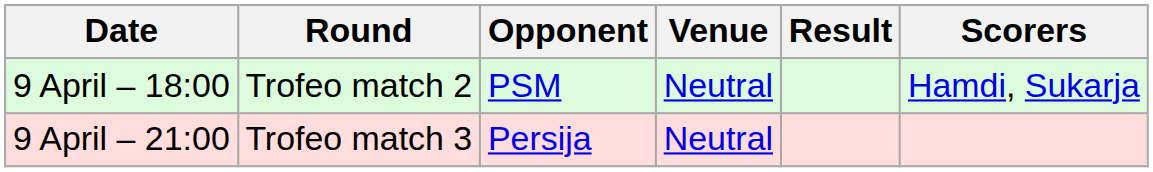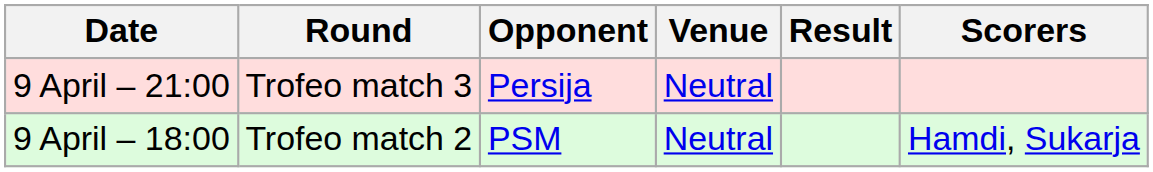rows swapped: 9 April – 18:00 <-> 9 April – 21:00
